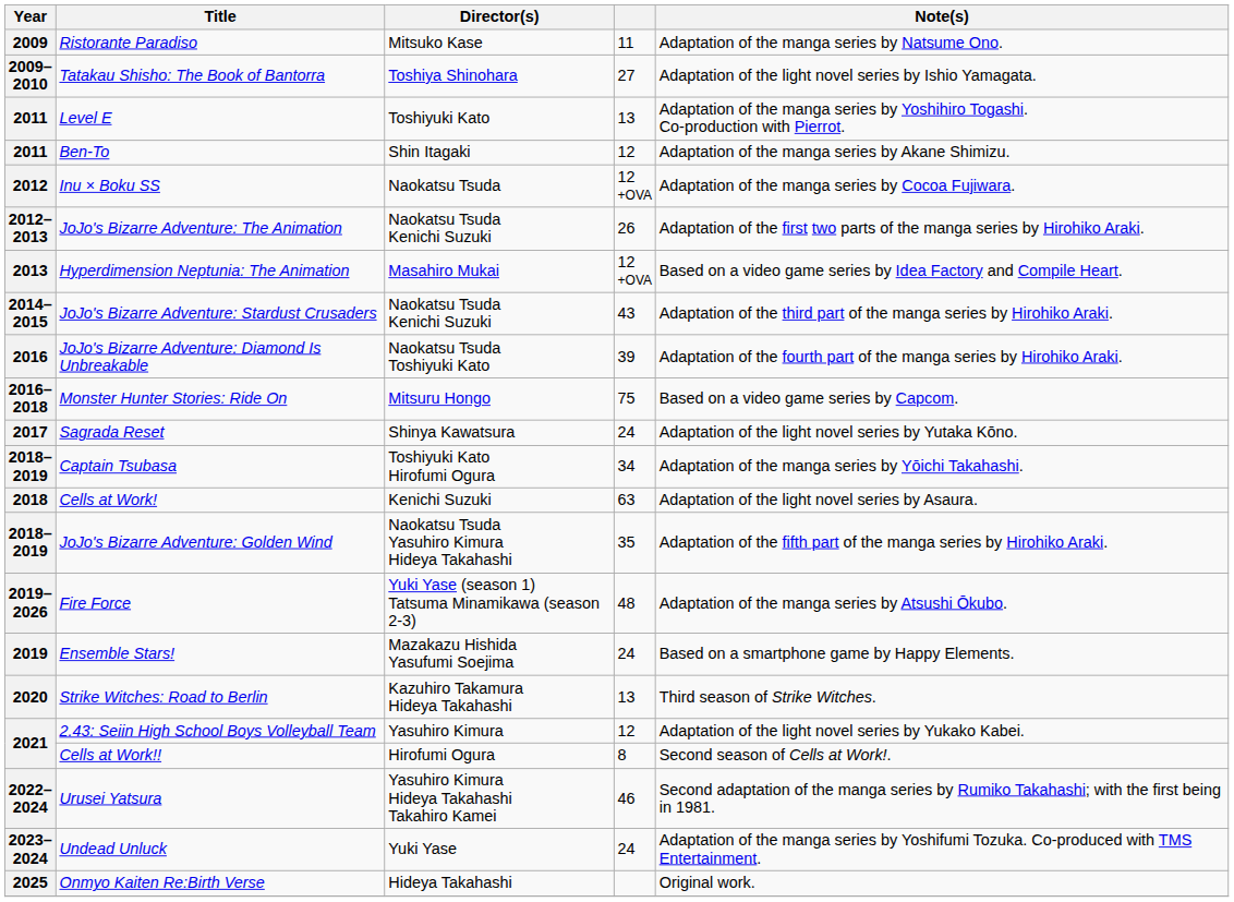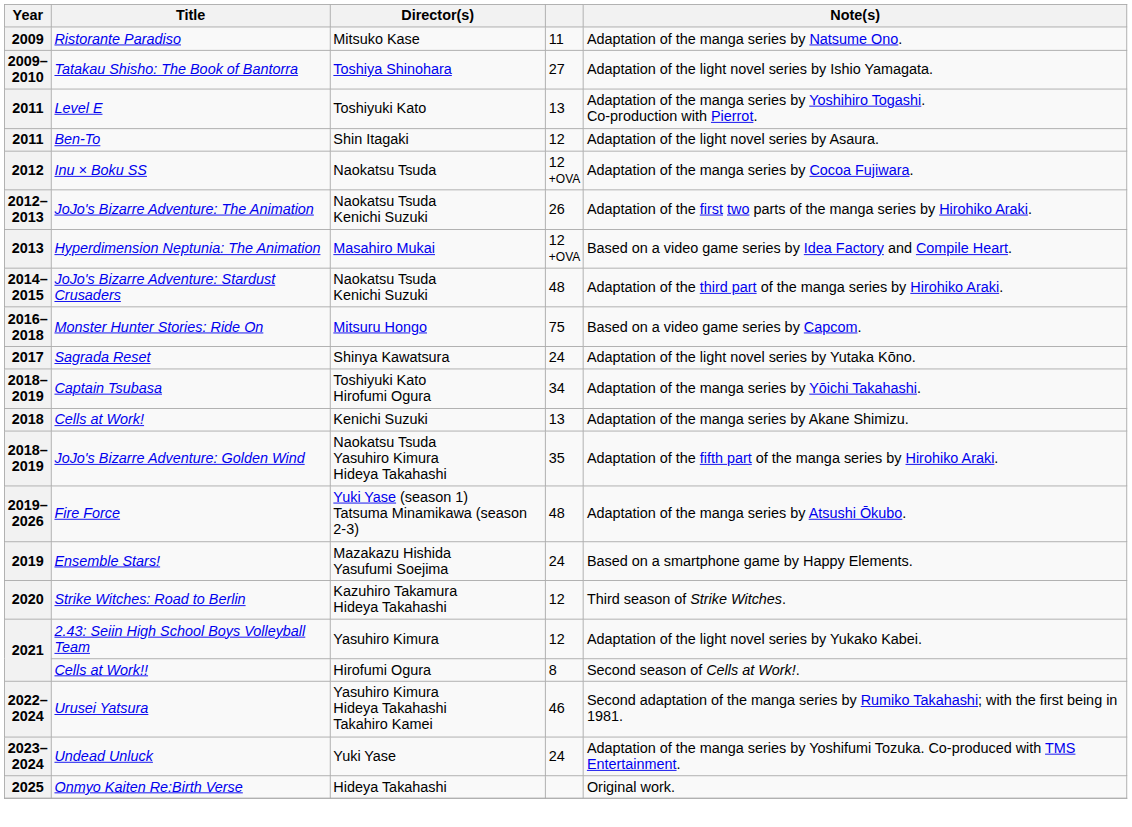Ben-To | Note(s): Adaptation of the manga series by Akane Shimizu. -> Adaptation of the light novel series by Asaura.
JoJo's Bizarre Adventure: Stardust Crusaders | column 4: 43 -> 48
- row: 2016 | JoJo's Bizarre Adventure: Diamond Is Unbreakable | Naokatsu Tsuda Toshiyuki Kato | 39 | Adaptation of the fourth part of the manga series by Hirohiko Araki.
Cells at Work! | column 4: 63 -> 13
Cells at Work! | Note(s): Adaptation of the light novel series by Asaura. -> Adaptation of the manga series by Akane Shimizu.
Strike Witches: Road to Berlin | column 4: 13 -> 12
